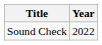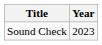Sound Check | Year: 2022 -> 2023
